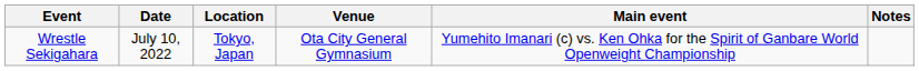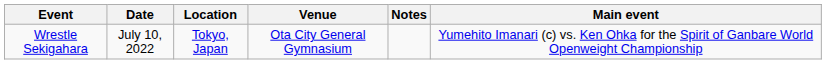columns swapped: Main event <-> Notes
